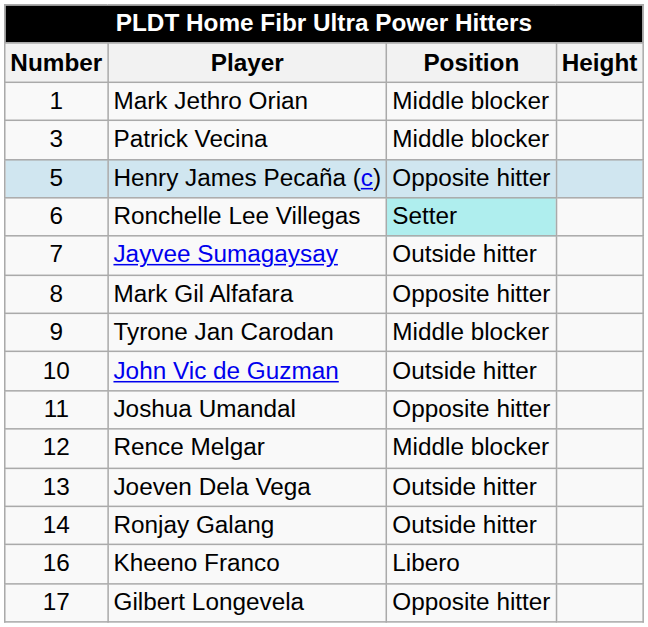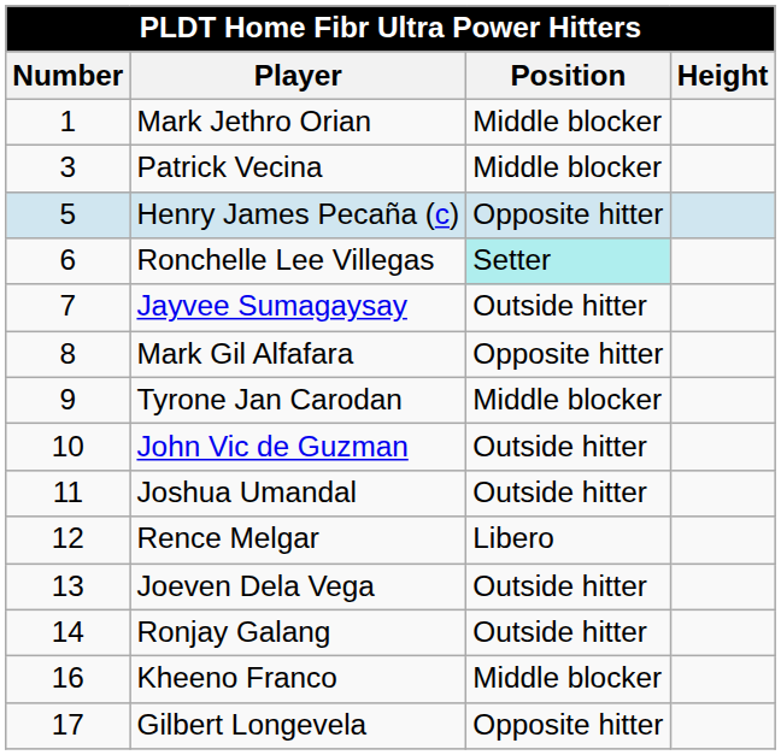Joshua Umandal | Position: Opposite hitter -> Outside hitter
Rence Melgar | Position: Middle blocker -> Libero
Kheeno Franco | Position: Libero -> Middle blocker
